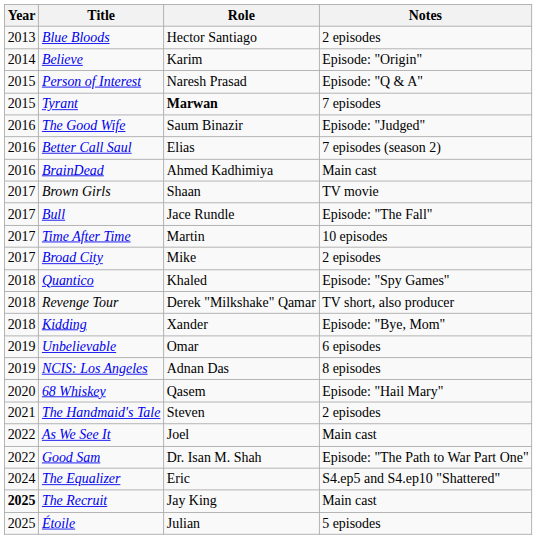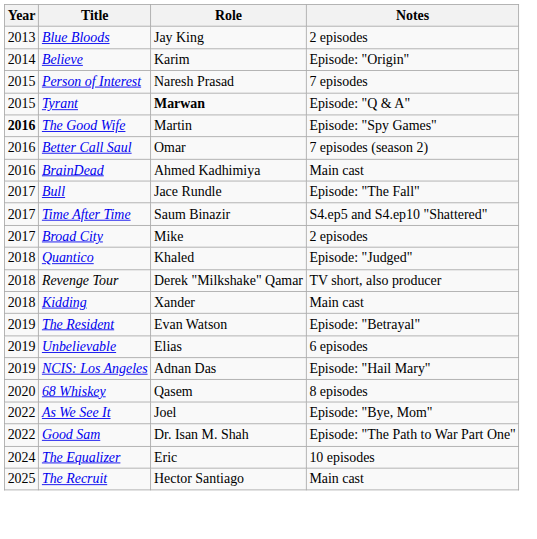Blue Bloods | Role: Hector Santiago -> Jay King
Person of Interest | Notes: Episode: "Q & A" -> 7 episodes
Tyrant | Notes: 7 episodes -> Episode: "Q & A"
The Good Wife | Year: normal -> bold
The Good Wife | Role: Saum Binazir -> Martin
The Good Wife | Notes: Episode: "Judged" -> Episode: "Spy Games"
Better Call Saul | Role: Elias -> Omar
- row: 2017 | Brown Girls | Shaan | TV movie
Time After Time | Role: Martin -> Saum Binazir
Time After Time | Notes: 10 episodes -> S4.ep5 and S4.ep10 "Shattered"
Quantico | Notes: Episode: "Spy Games" -> Episode: "Judged"
Kidding | Notes: Episode: "Bye, Mom" -> Main cast
+ row: 2019 | The Resident | Evan Watson | Episode: "Betrayal"
Unbelievable | Role: Omar -> Elias
NCIS: Los Angeles | Notes: 8 episodes -> Episode: "Hail Mary"
68 Whiskey | Notes: Episode: "Hail Mary" -> 8 episodes
- row: 2021 | The Handmaid's Tale | Steven | 2 episodes
As We See It | Notes: Main cast -> Episode: "Bye, Mom"
The Equalizer | Notes: S4.ep5 and S4.ep10 "Shattered" -> 10 episodes
The Recruit | Year: bold -> normal
The Recruit | Role: Jay King -> Hector Santiago
- row: 2025 | Étoile | Julian | 5 episodes
